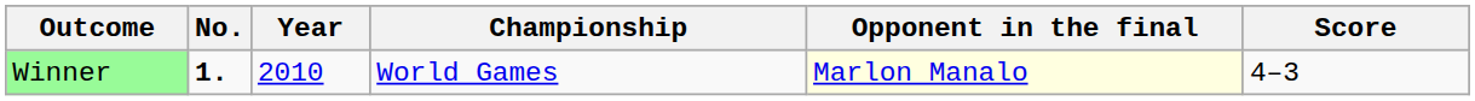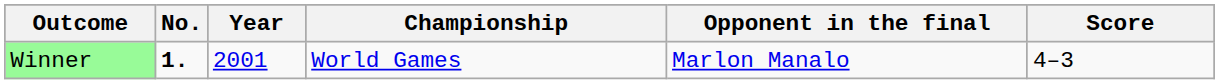Winner | Year: 2010 -> 2001
Winner | Opponent in the final: lightyellow background -> no background
